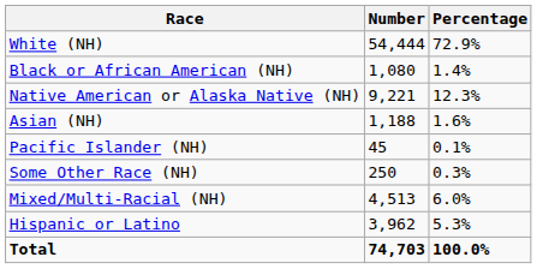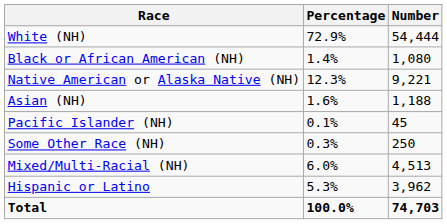columns swapped: Number <-> Percentage
